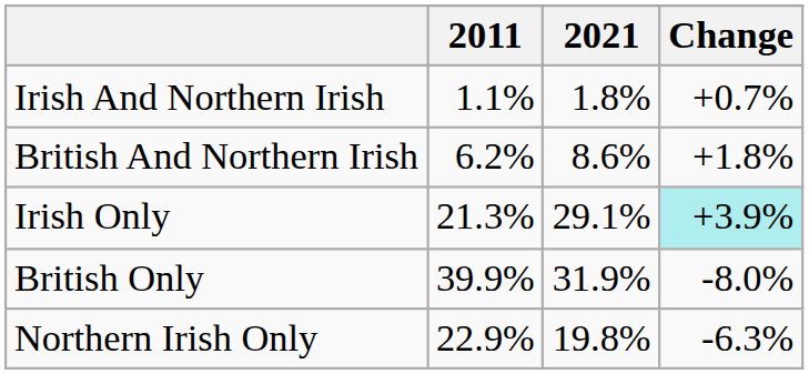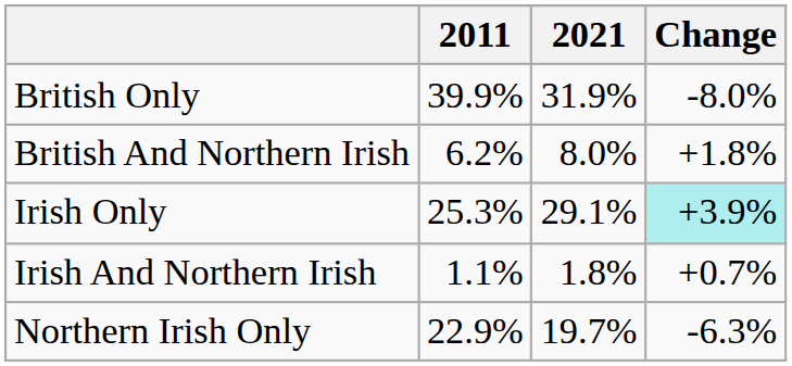rows swapped: British Only <-> Irish And Northern Irish
British And Northern Irish | 2021: 8.6% -> 8.0%
Irish Only | 2011: 21.3% -> 25.3%
Northern Irish Only | 2021: 19.8% -> 19.7%
